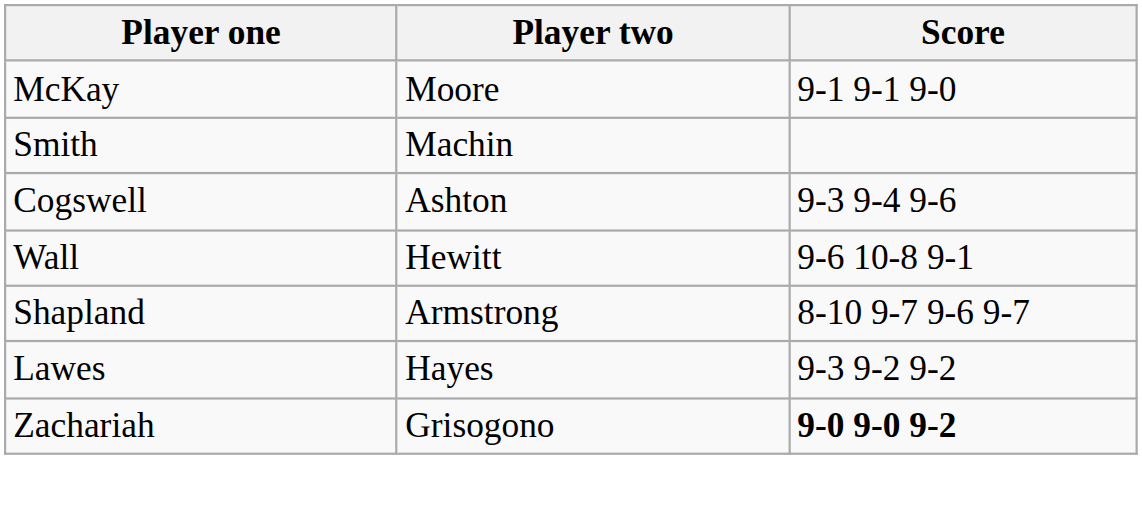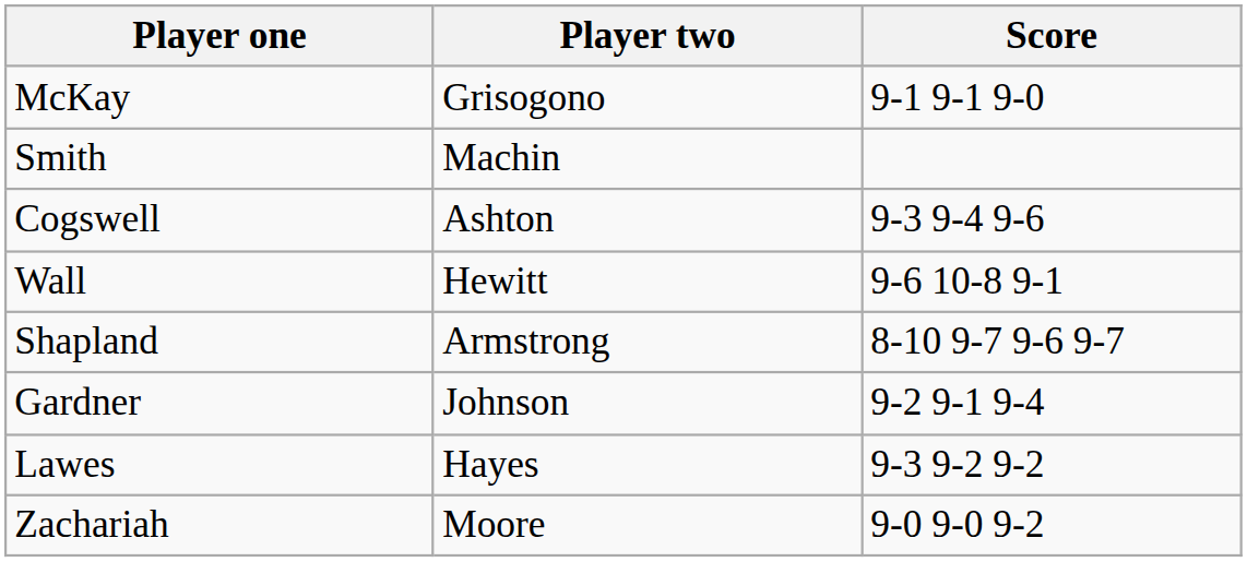McKay | Player two: Moore -> Grisogono
+ row: Gardner | Johnson | 9-2 9-1 9-4
Zachariah | Player two: Grisogono -> Moore
Zachariah | Score: bold -> normal
